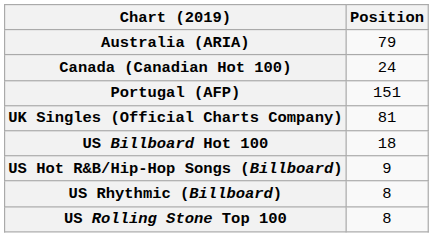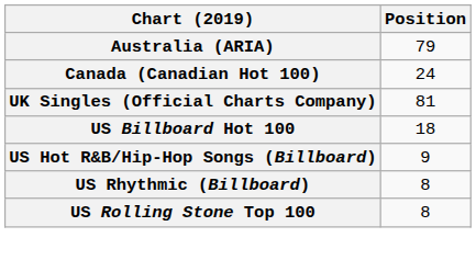- row: Portugal (AFP) | 151
